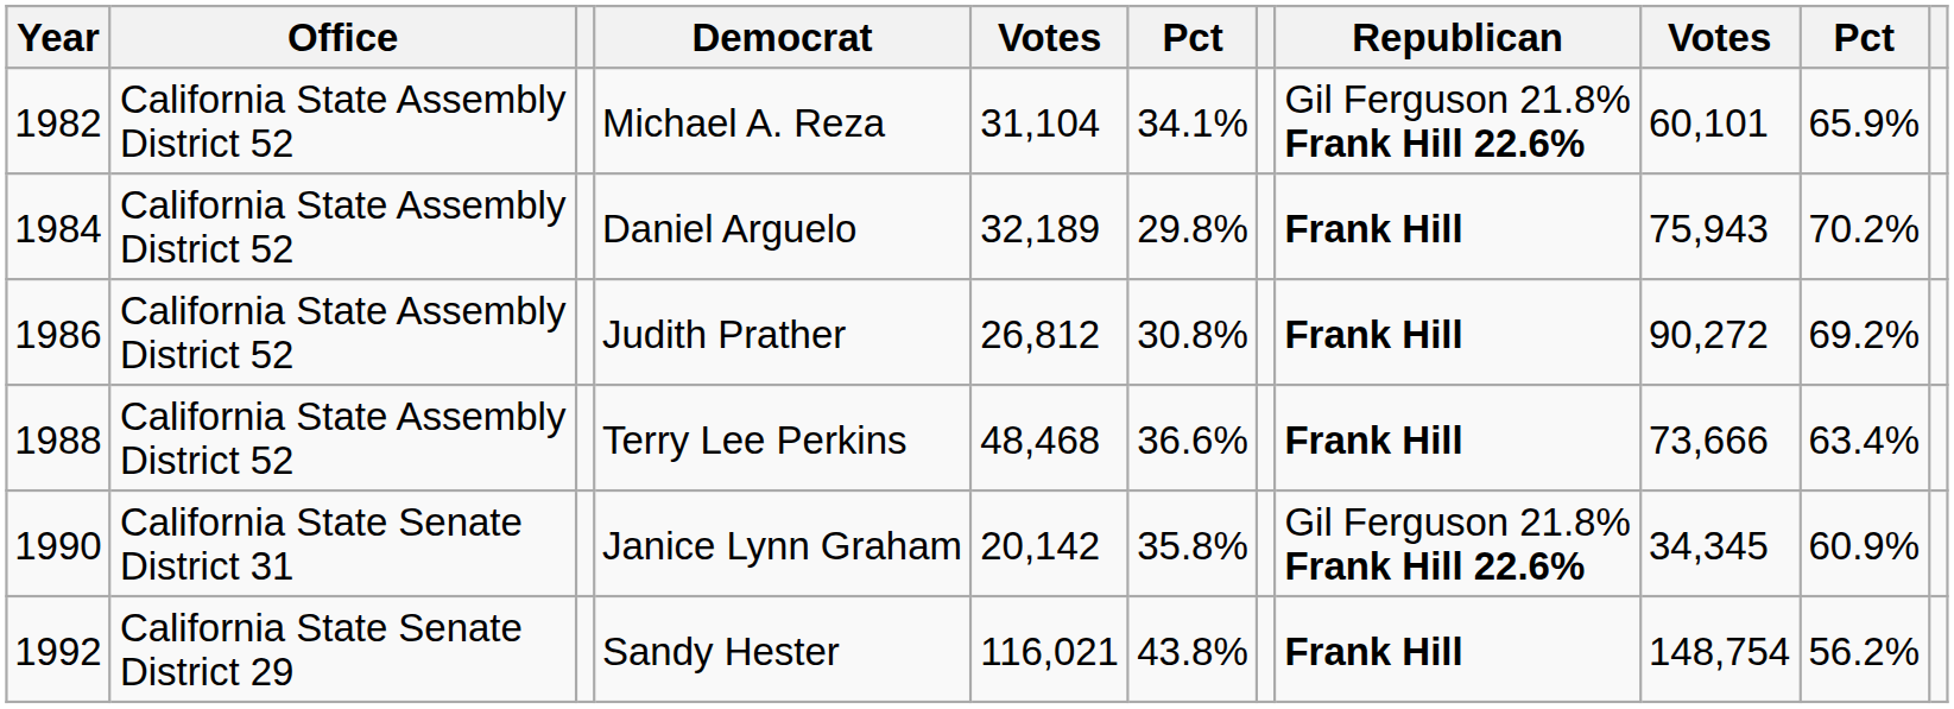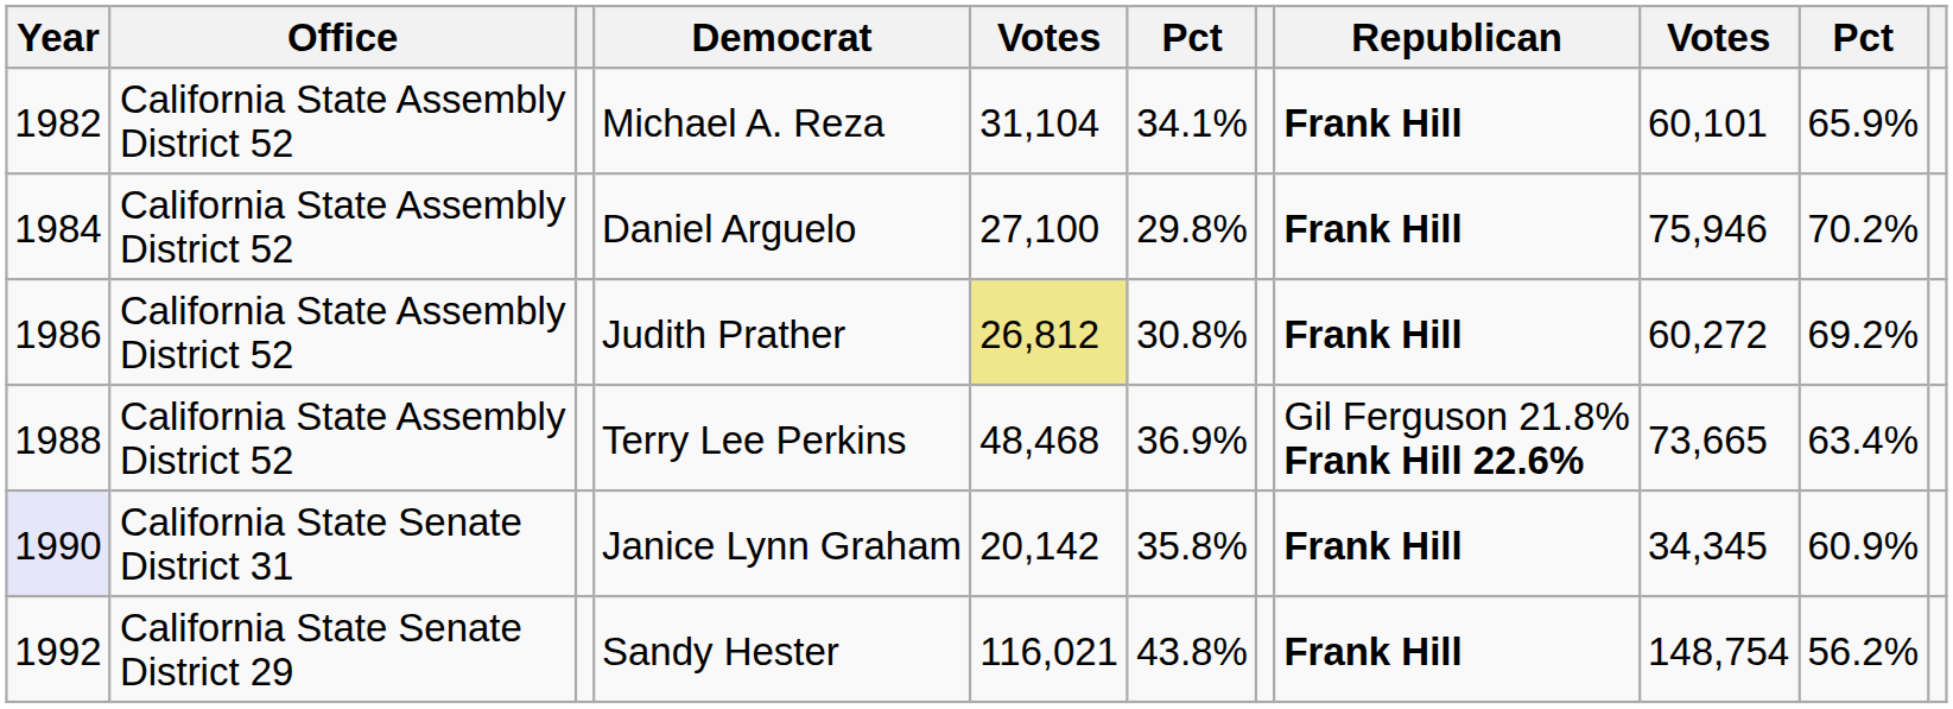Michael A. Reza | Republican: Gil Ferguson 21.8% Frank Hill 22.6% -> Frank Hill
Daniel Arguelo | column 5: 32,189 -> 27,100
Daniel Arguelo | column 9: 75,943 -> 75,946
Judith Prather | column 5: no background -> khaki background
Judith Prather | column 9: 90,272 -> 60,272
Terry Lee Perkins | column 6: 36.6% -> 36.9%
Terry Lee Perkins | Republican: Frank Hill -> Gil Ferguson 21.8% Frank Hill 22.6%
Terry Lee Perkins | column 9: 73,666 -> 73,665
Janice Lynn Graham | Year: no background -> lavender background
Janice Lynn Graham | Republican: Gil Ferguson 21.8% Frank Hill 22.6% -> Frank Hill
